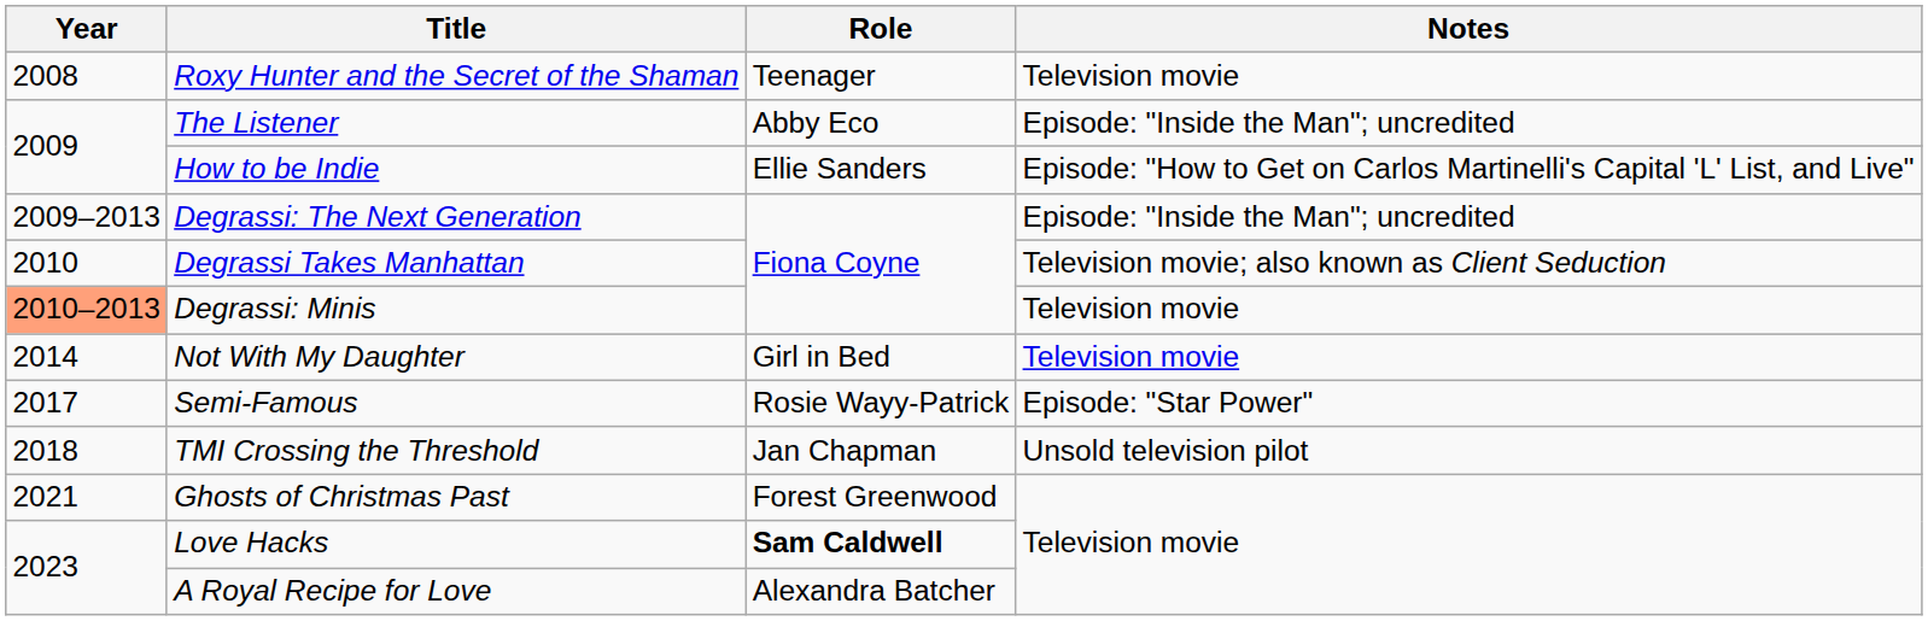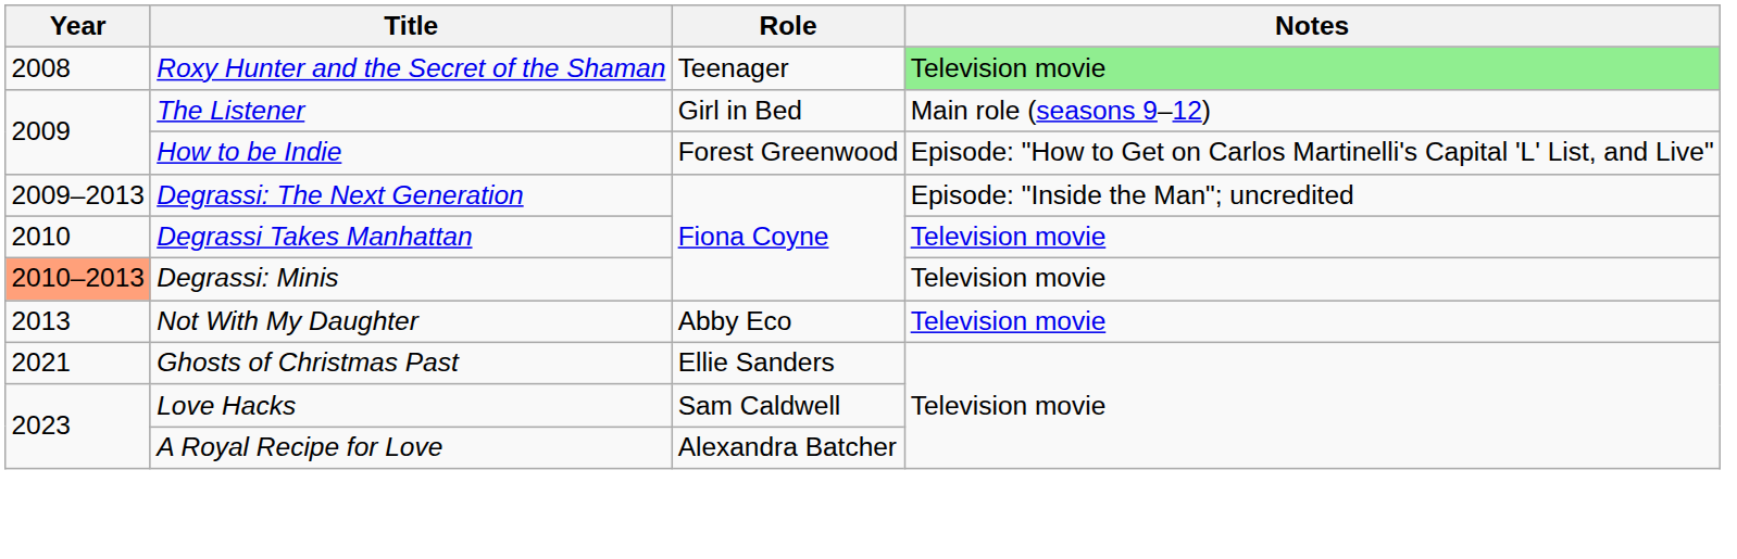Roxy Hunter and the Secret of the Shaman | Notes: no background -> lightgreen background
The Listener | Role: Abby Eco -> Girl in Bed
The Listener | Notes: Episode: "Inside the Man"; uncredited -> Main role (seasons 9–12)
How to be Indie | Role: Ellie Sanders -> Forest Greenwood
Degrassi Takes Manhattan | Notes: Television movie; also known as Client Seduction -> Television movie
Not With My Daughter | Year: 2014 -> 2013
Not With My Daughter | Role: Girl in Bed -> Abby Eco
- row: 2017 | Semi-Famous | Rosie Wayy-Patrick | Episode: "Star Power"
- row: 2018 | TMI Crossing the Threshold | Jan Chapman | Unsold television pilot
Ghosts of Christmas Past | Role: Forest Greenwood -> Ellie Sanders
Love Hacks | Role: bold -> normal
